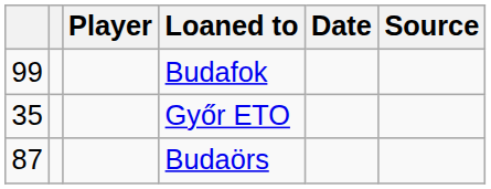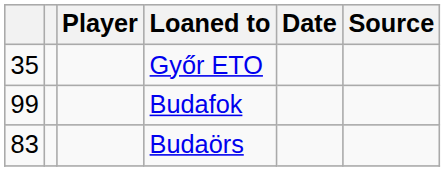rows swapped: Budafok <-> Győr ETO
Budaörs | column 1: 87 -> 83
